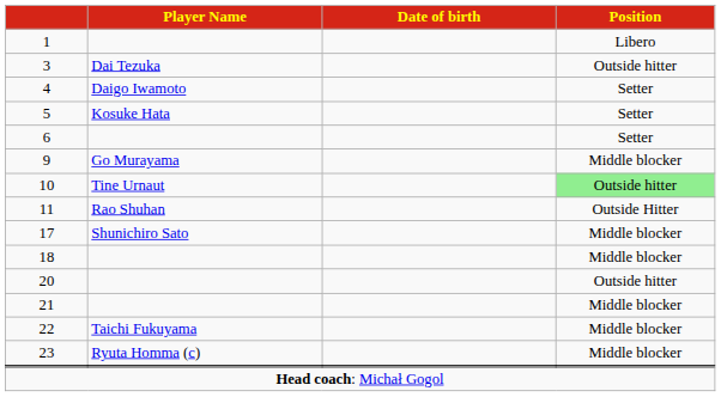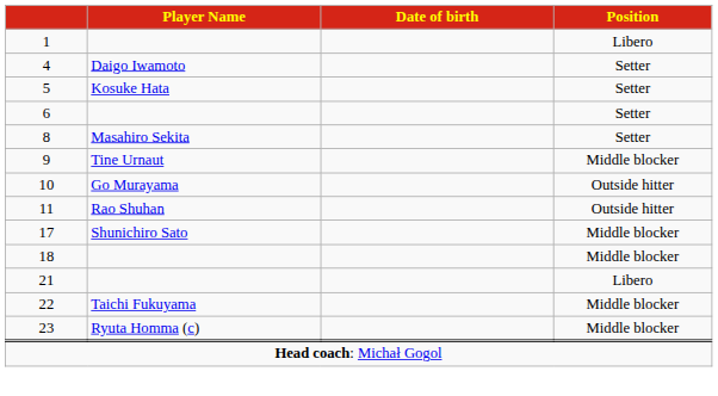- row: 3 | Dai Tezuka | Outside hitter
+ row: 8 | Masahiro Sekita | Setter
9 | Player Name: Go Murayama -> Tine Urnaut
10 | Player Name: Tine Urnaut -> Go Murayama
10 | Position: lightgreen background -> no background
11 | Position: Outside Hitter -> Outside hitter
- row: 20 | Outside hitter
21 | Position: Middle blocker -> Libero
